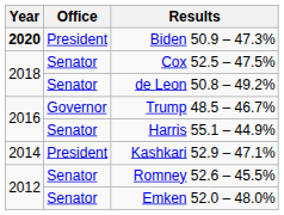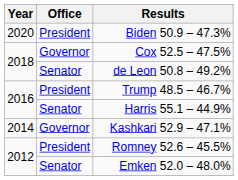Biden 50.9 – 47.3% | Year: bold -> normal
Cox 52.5 – 47.5% | Office: Senator -> Governor
Trump 48.5 – 46.7% | Office: Governor -> President
Kashkari 52.9 – 47.1% | Office: President -> Governor
Romney 52.6 – 45.5% | Office: Senator -> President
